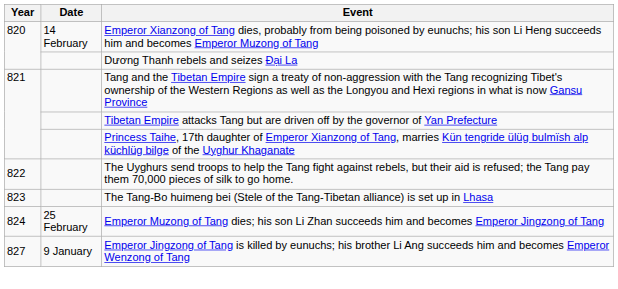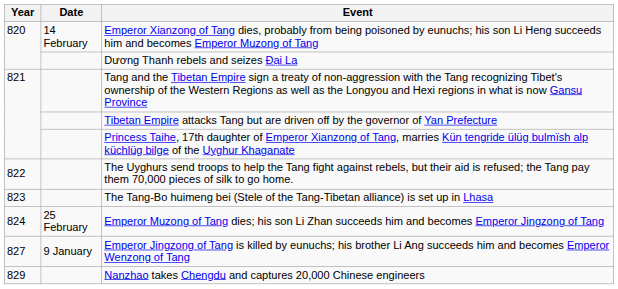+ row: 829 | Nanzhao takes Chengdu and captures 20,000 Chinese engineers
